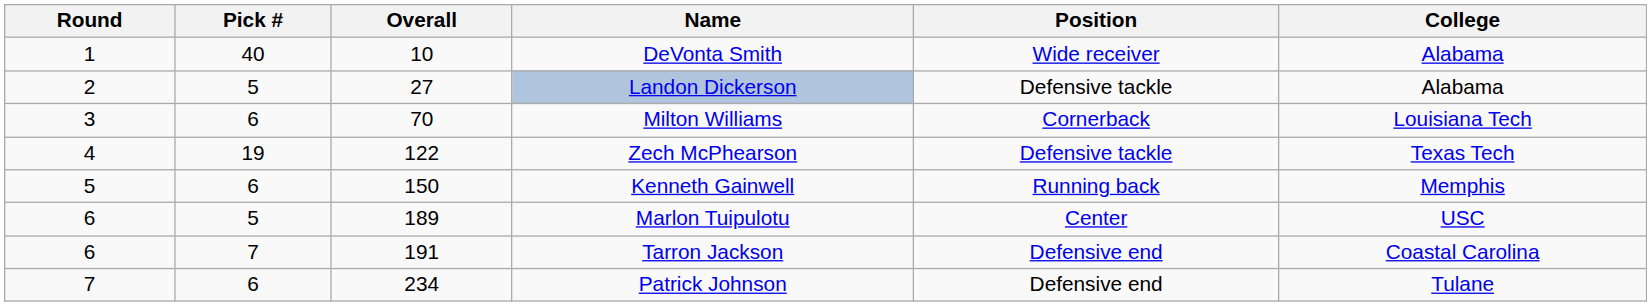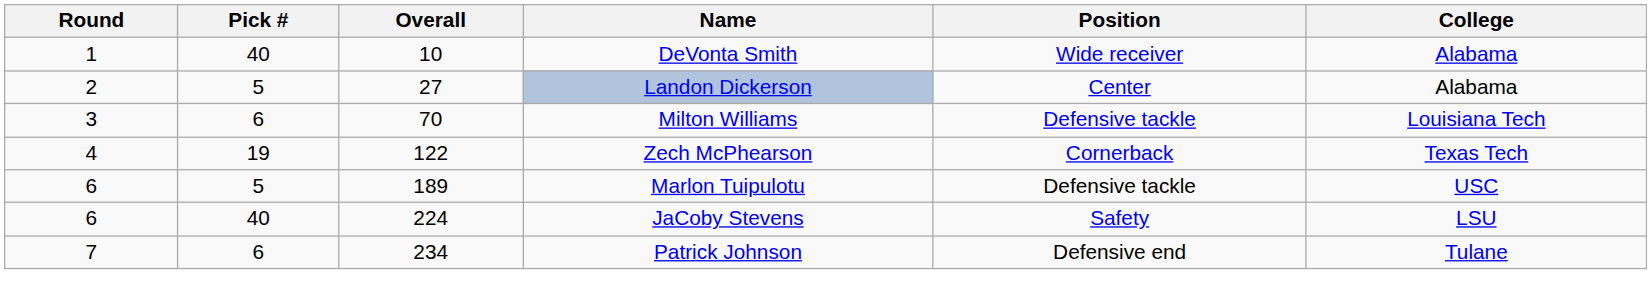Landon Dickerson | Position: Defensive tackle -> Center
Milton Williams | Position: Cornerback -> Defensive tackle
Zech McPhearson | Position: Defensive tackle -> Cornerback
- row: 5 | 6 | 150 | Kenneth Gainwell | Running back | Memphis
Marlon Tuipulotu | Position: Center -> Defensive tackle
- row: 6 | 7 | 191 | Tarron Jackson | Defensive end | Coastal Carolina
+ row: 6 | 40 | 224 | JaCoby Stevens | Safety | LSU
